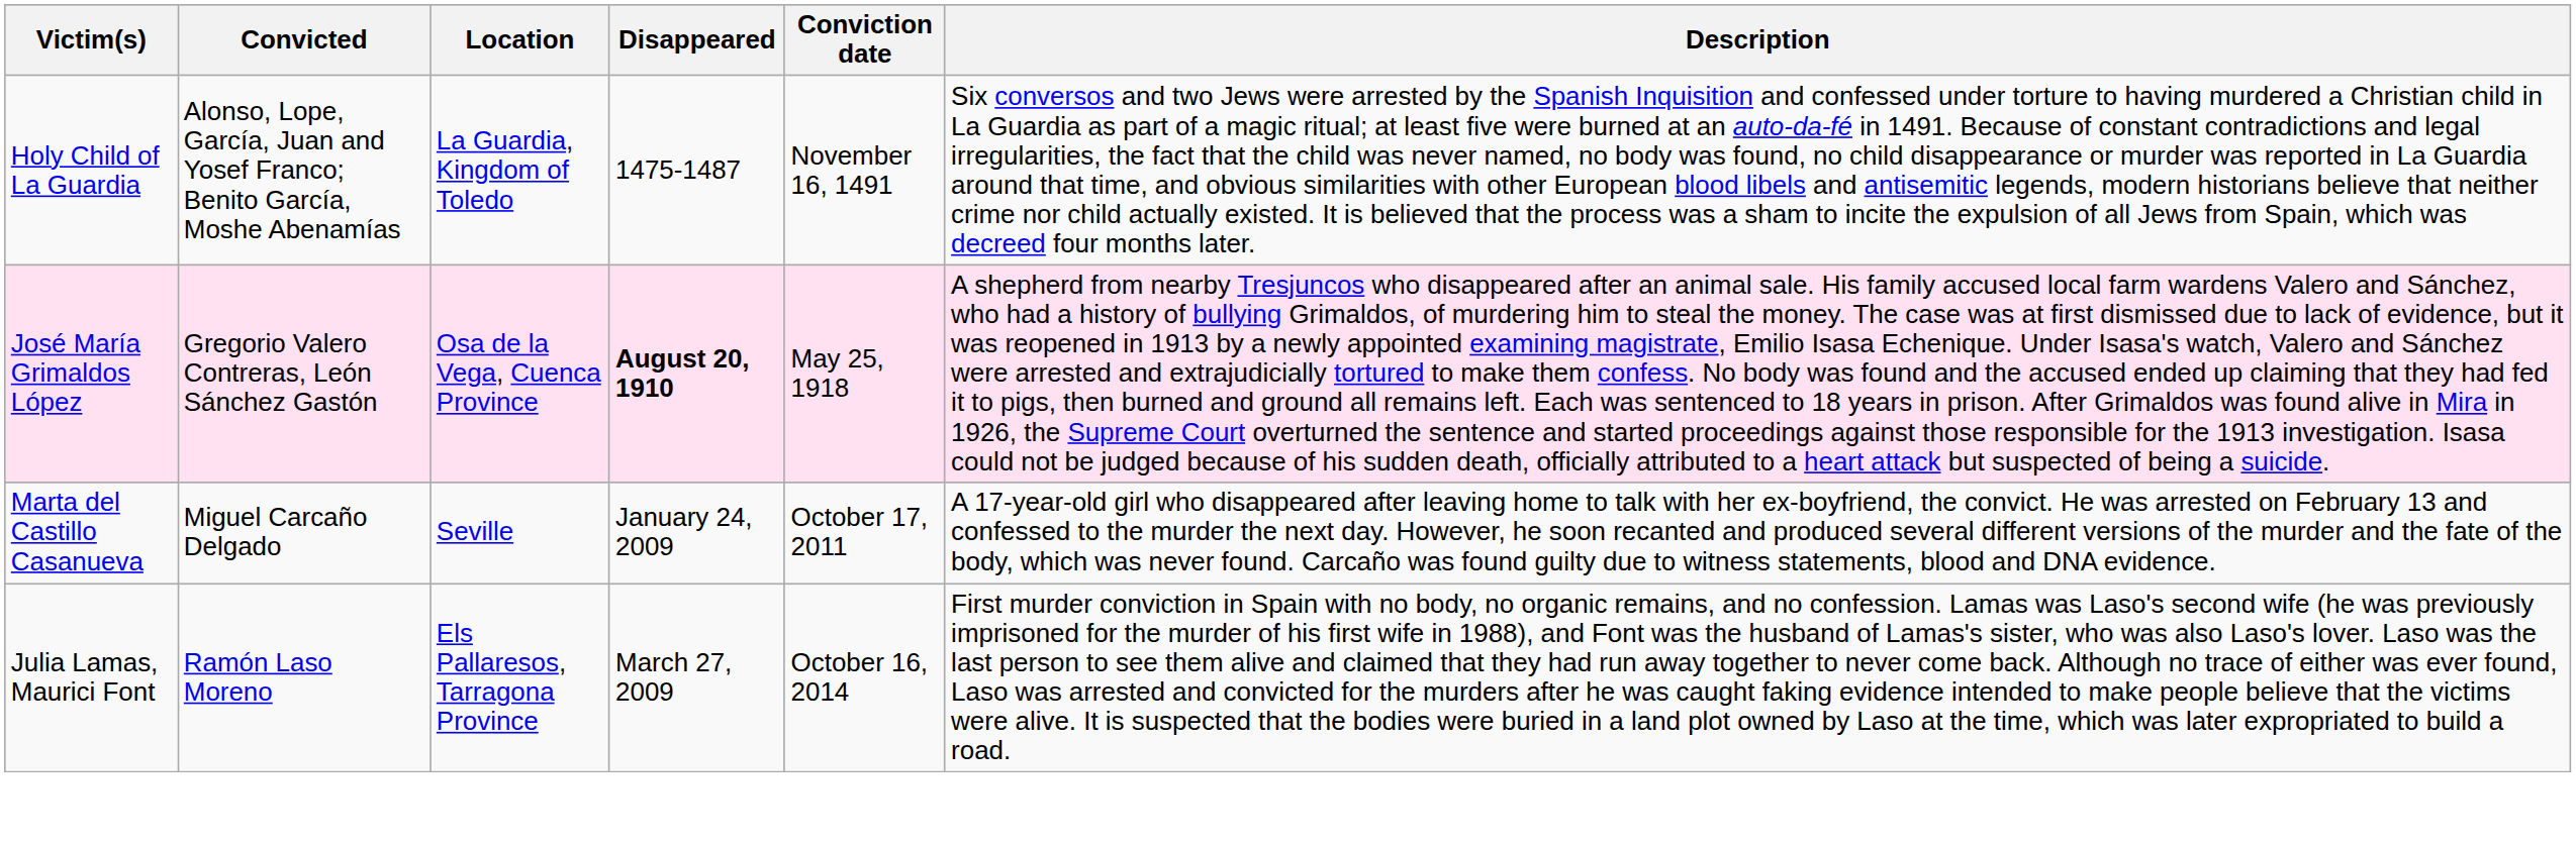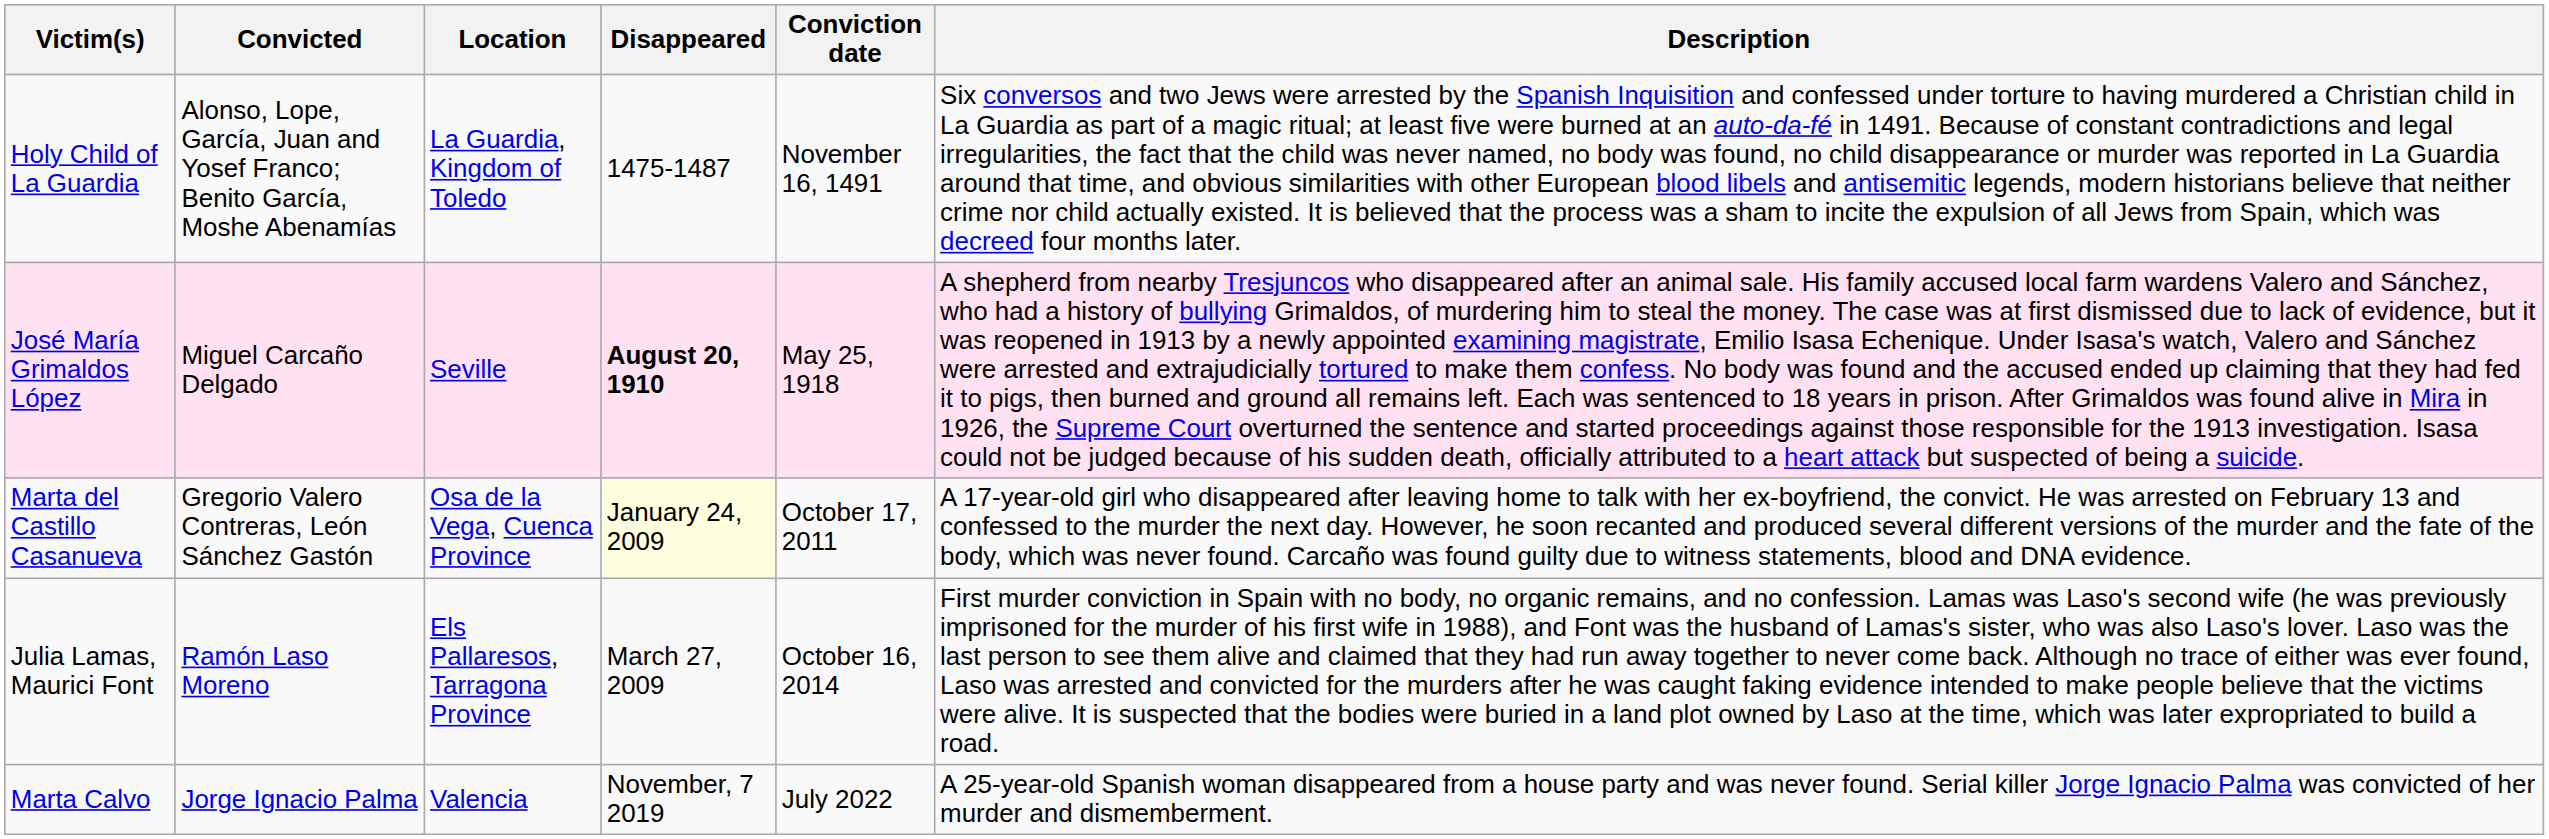José María Grimaldos López | Convicted: Gregorio Valero Contreras, León Sánchez Gastón -> Miguel Carcaño Delgado
José María Grimaldos López | Location: Osa de la Vega, Cuenca Province -> Seville
Marta del Castillo Casanueva | Convicted: Miguel Carcaño Delgado -> Gregorio Valero Contreras, León Sánchez Gastón
Marta del Castillo Casanueva | Location: Seville -> Osa de la Vega, Cuenca Province
Marta del Castillo Casanueva | Disappeared: no background -> lightyellow background
+ row: Marta Calvo | Jorge Ignacio Palma | Valencia | November, 7 2019 | July 2022 | A 25-year-old Spanish woman disappeared from a house party and was never found. Serial killer Jorge Ignacio Palma was convicted of her murder and dismemberment.
